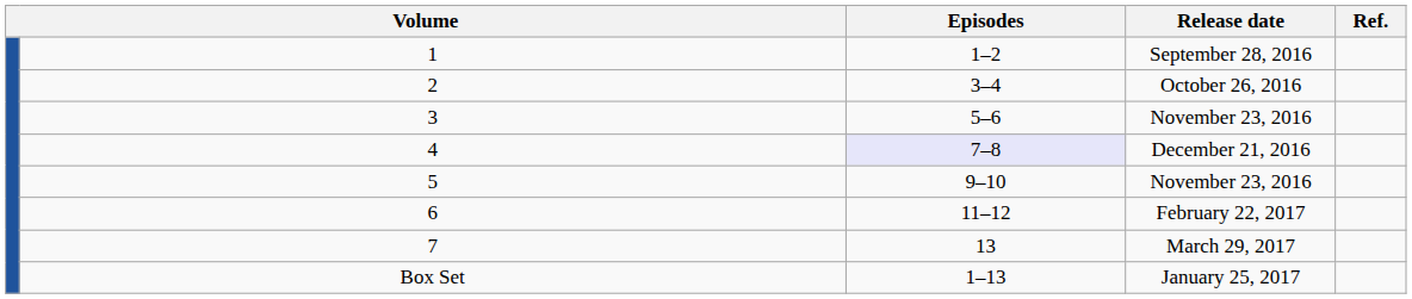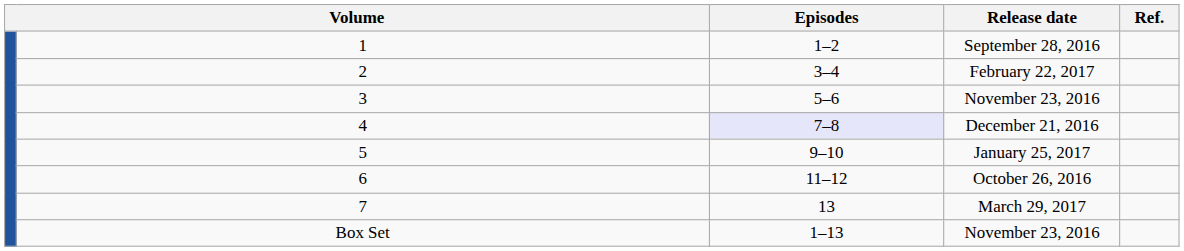2 | Release date: October 26, 2016 -> February 22, 2017
5 | Release date: November 23, 2016 -> January 25, 2017
6 | Release date: February 22, 2017 -> October 26, 2016
Box Set | Release date: January 25, 2017 -> November 23, 2016
